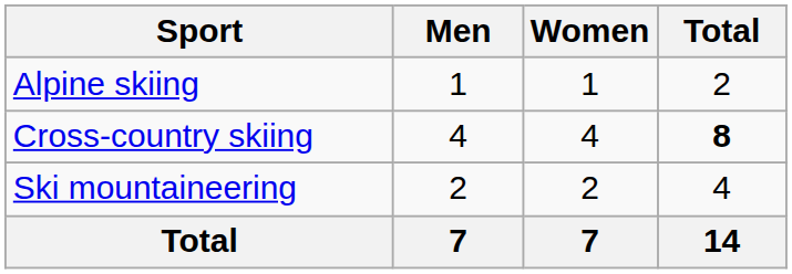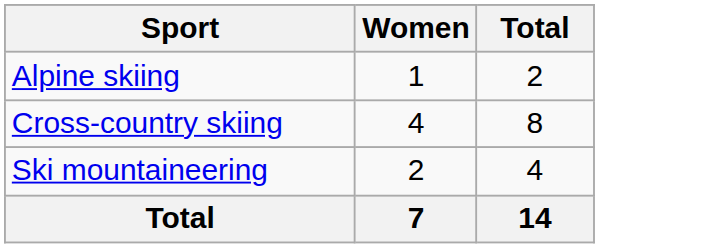- column: Men | 1 | 4 | 2 | 7
Cross-country skiing | Total: bold -> normal
